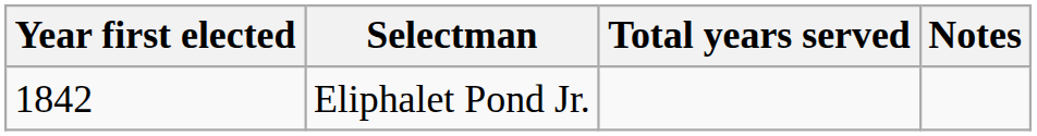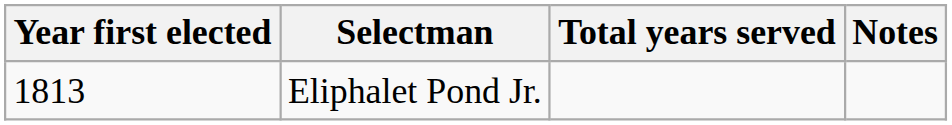Eliphalet Pond Jr. | Year first elected: 1842 -> 1813
